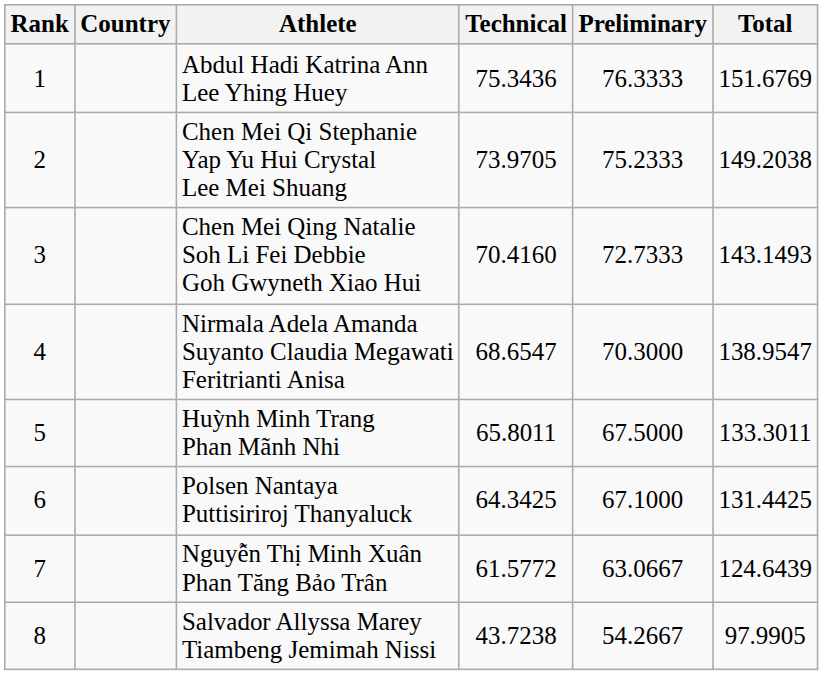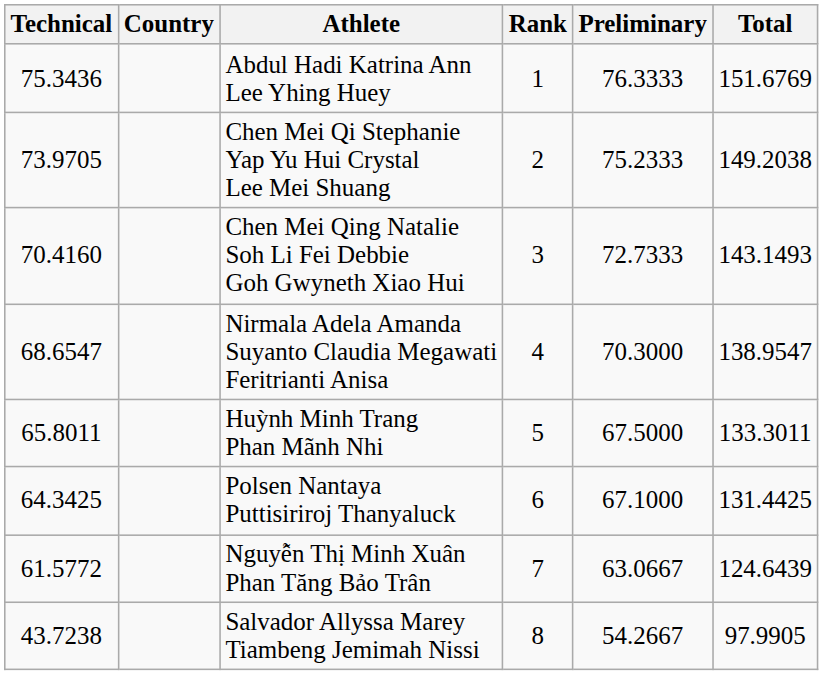columns swapped: Rank <-> Technical
